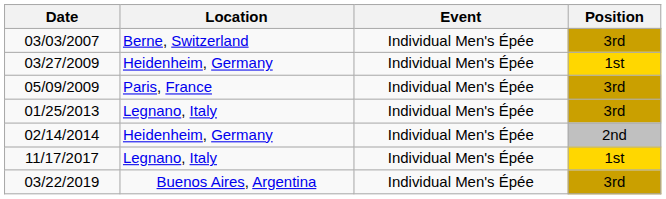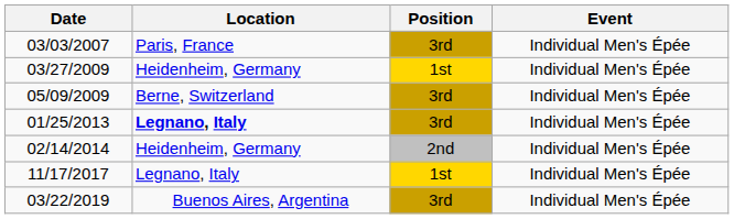columns swapped: Event <-> Position
03/03/2007 | Location: Berne, Switzerland -> Paris, France
05/09/2009 | Location: Paris, France -> Berne, Switzerland
01/25/2013 | Location: normal -> bold
